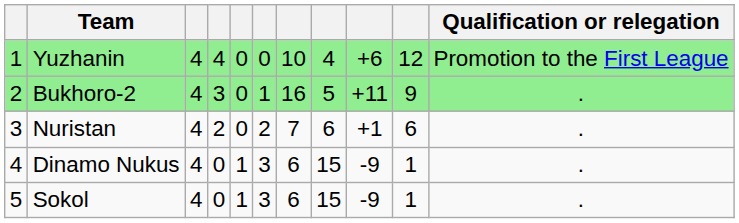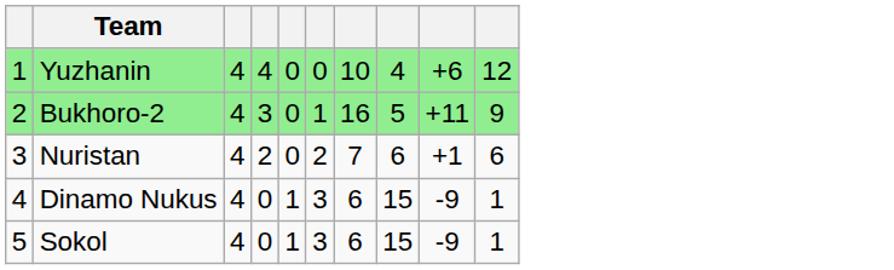- column: Qualification or relegation | Promotion to the First League | . | . | . | .
